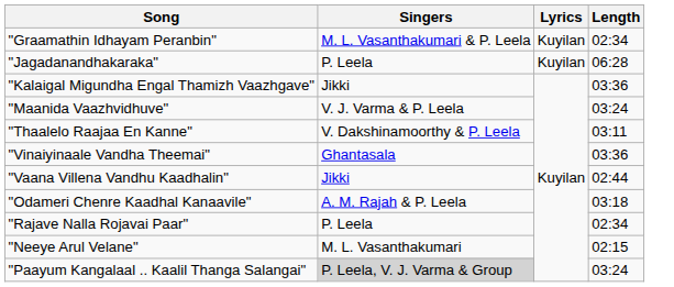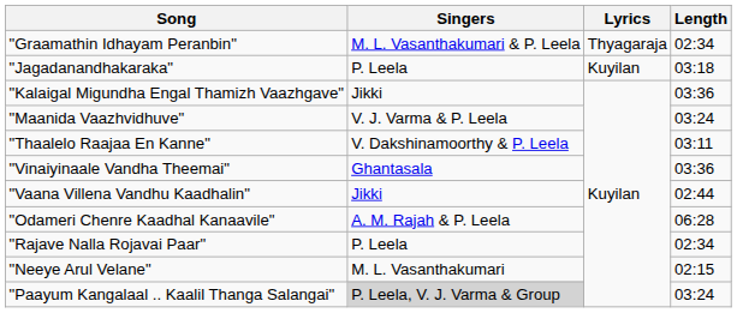"Graamathin Idhayam Peranbin" | Lyrics: Kuyilan -> Thyagaraja
"Jagadanandhakaraka" | Length: 06:28 -> 03:18
"Odameri Chenre Kaadhal Kanaavile" | Length: 03:18 -> 06:28
